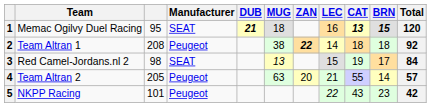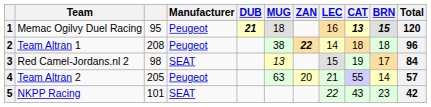1 | Manufacturer: SEAT -> Peugeot
2 | Total: 92 -> 96
5 | Manufacturer: Peugeot -> SEAT
